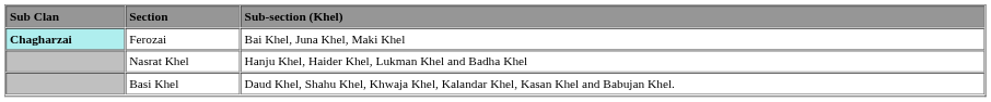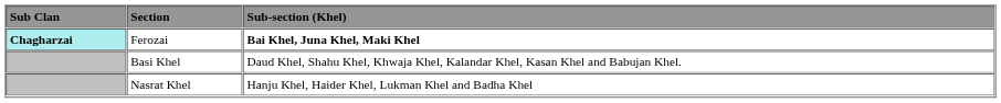Ferozai | Sub-section (Khel): normal -> bold
rows swapped: Basi Khel <-> Nasrat Khel
